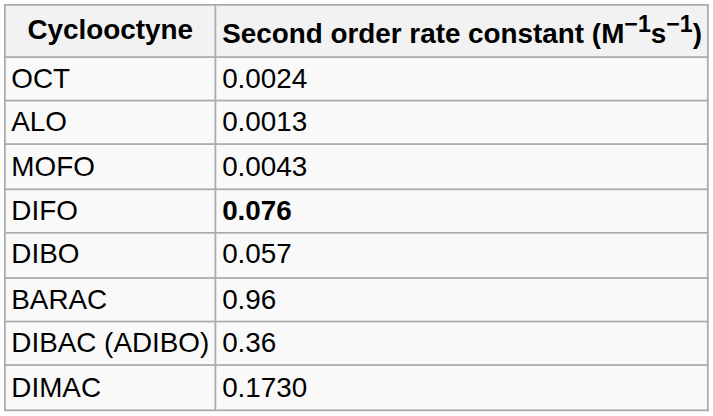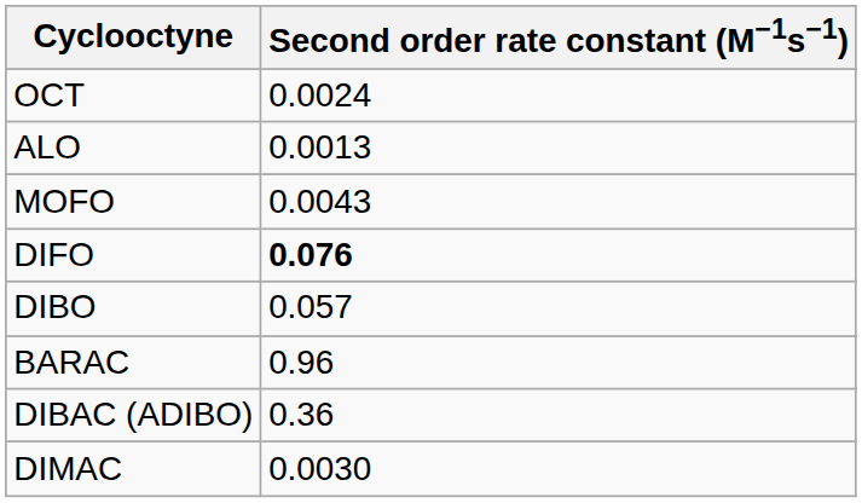DIMAC | Second order rate constant (M−1s−1): 0.1730 -> 0.0030
